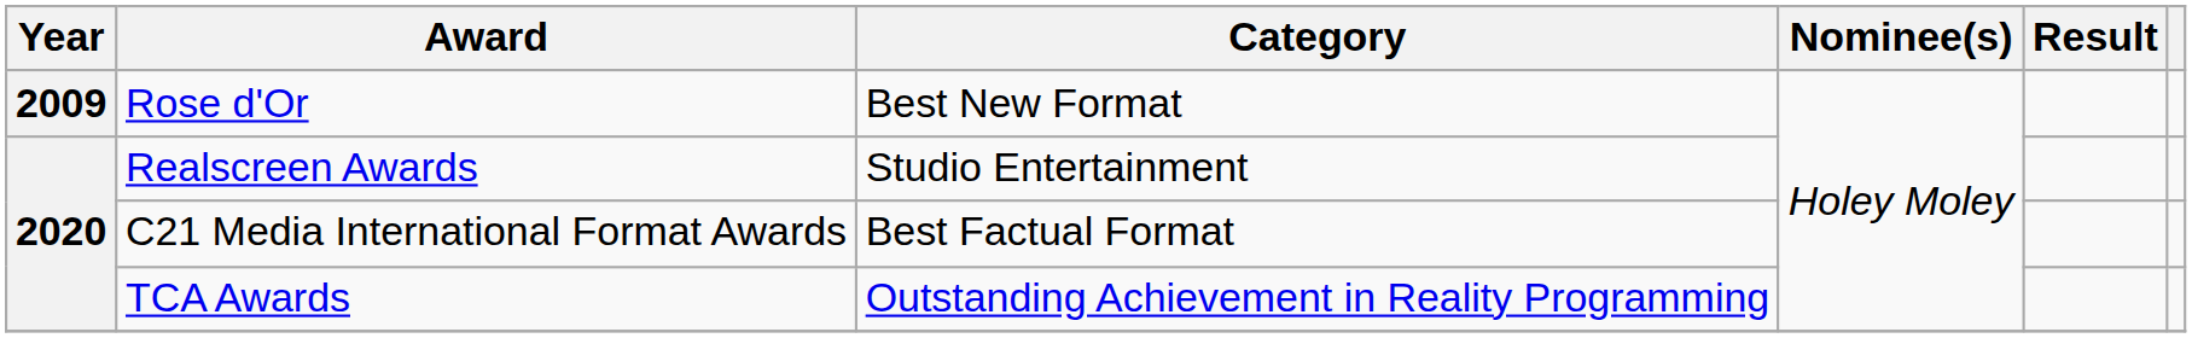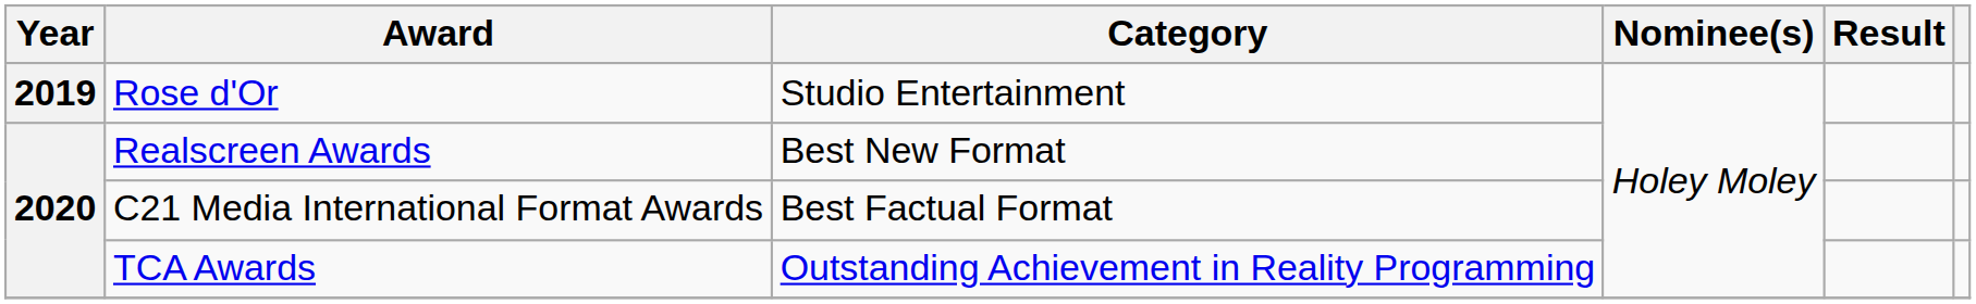Rose d'Or | Year: 2009 -> 2019
Rose d'Or | Category: Best New Format -> Studio Entertainment
Realscreen Awards | Category: Studio Entertainment -> Best New Format
